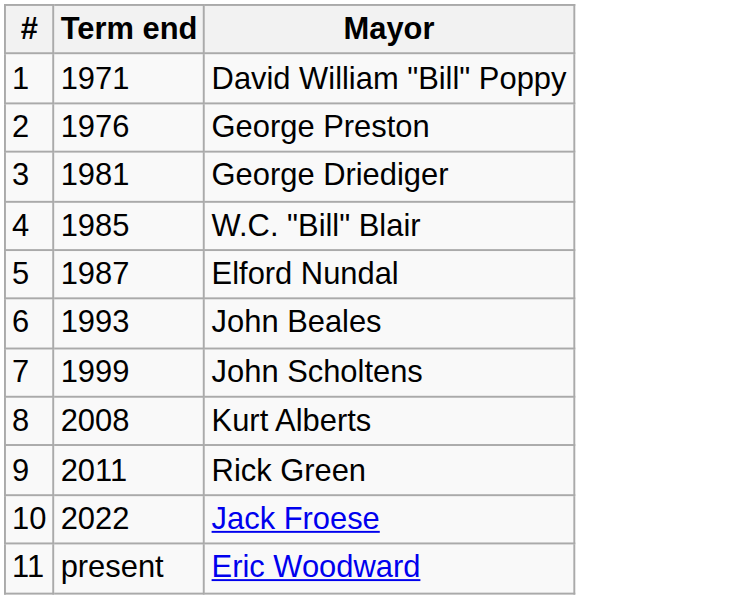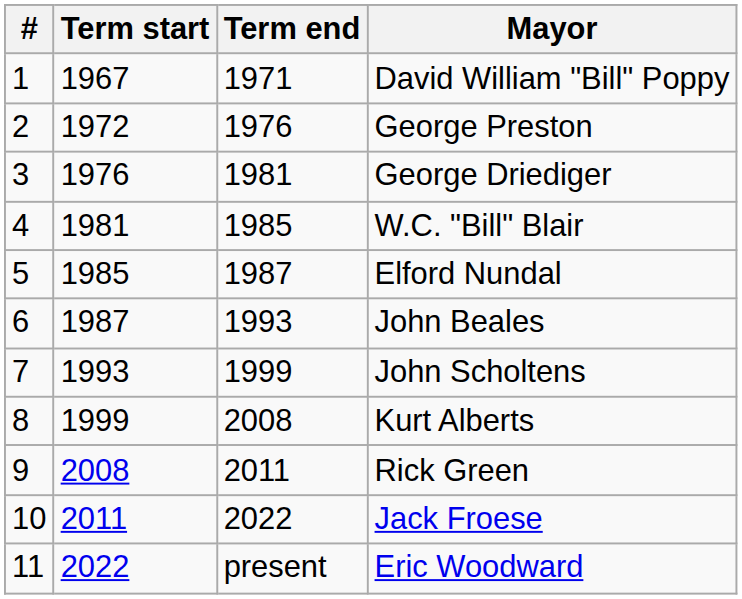+ column: Term start | 1967 | 1972 | 1976 | 1981 | 1985 | 1987 | 1993 | 1999 | 2008 | 2011 | 2022
